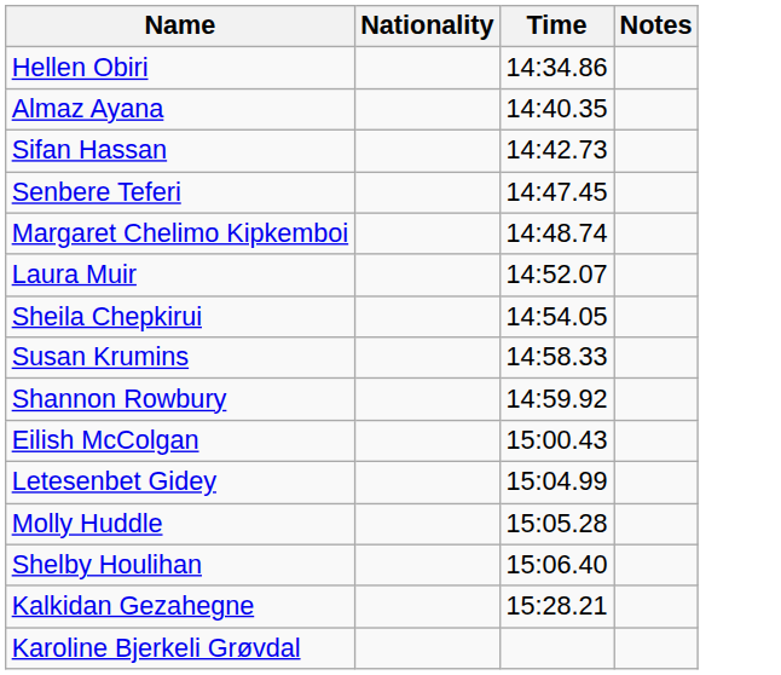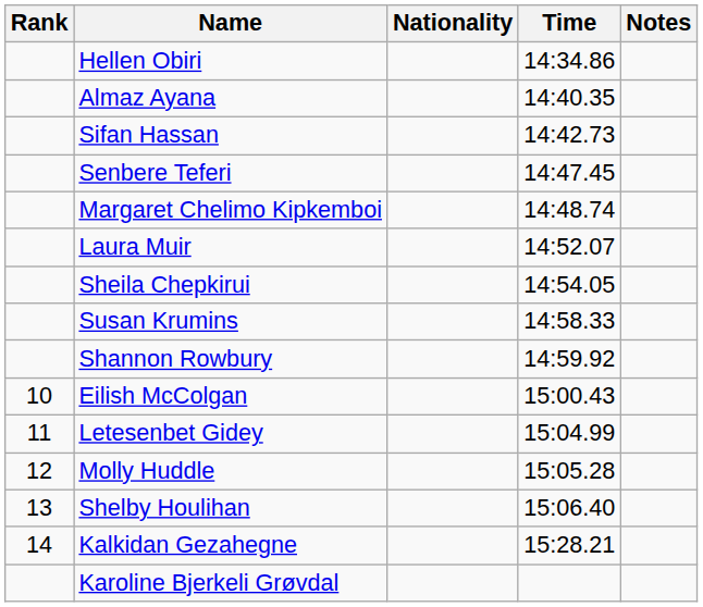+ column: Rank | 10 | 11 | 12 | 13 | 14
